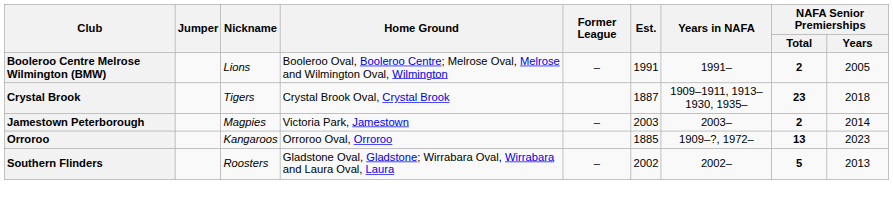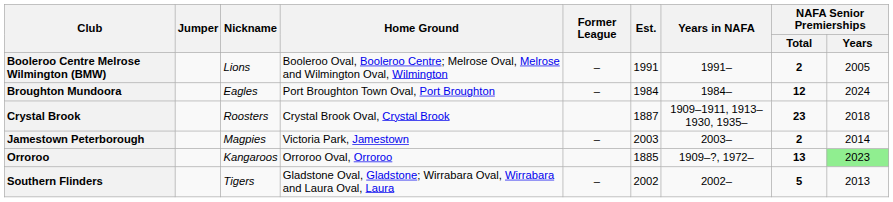+ row: Broughton Mundoora | Eagles | Port Broughton Town Oval, Port Broughton | – | 1984 | 1984– | 12 | 2024
Crystal Brook | Nickname: Tigers -> Roosters
Orroroo | NAFA Senior Premierships / Years: no background -> lightgreen background
Southern Flinders | Nickname: Roosters -> Tigers
